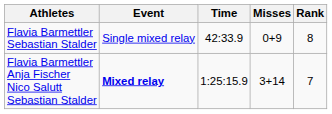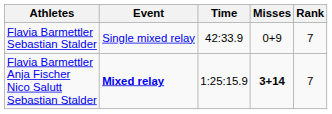Flavia Barmettler Sebastian Stalder | Rank: 8 -> 7
Flavia Barmettler Anja Fischer Nico Salutt Sebastian Stalder | Misses: normal -> bold
